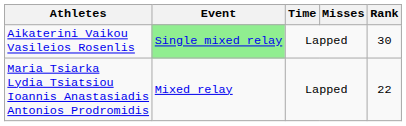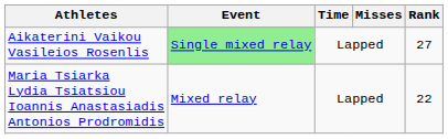Aikaterini Vaikou Vasileios Rosenlis | Rank: 30 -> 27
